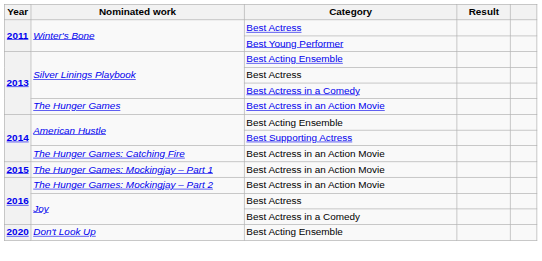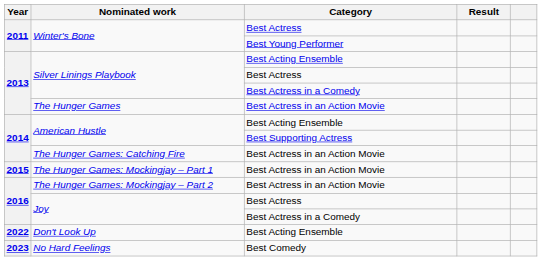Don't Look Up | Year: 2020 -> 2022
+ row: 2023 | No Hard Feelings | Best Comedy
